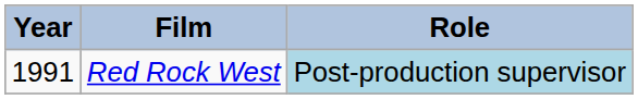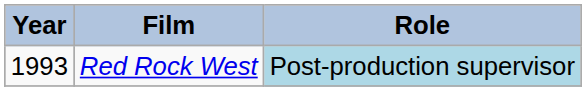Red Rock West | Year: 1991 -> 1993
